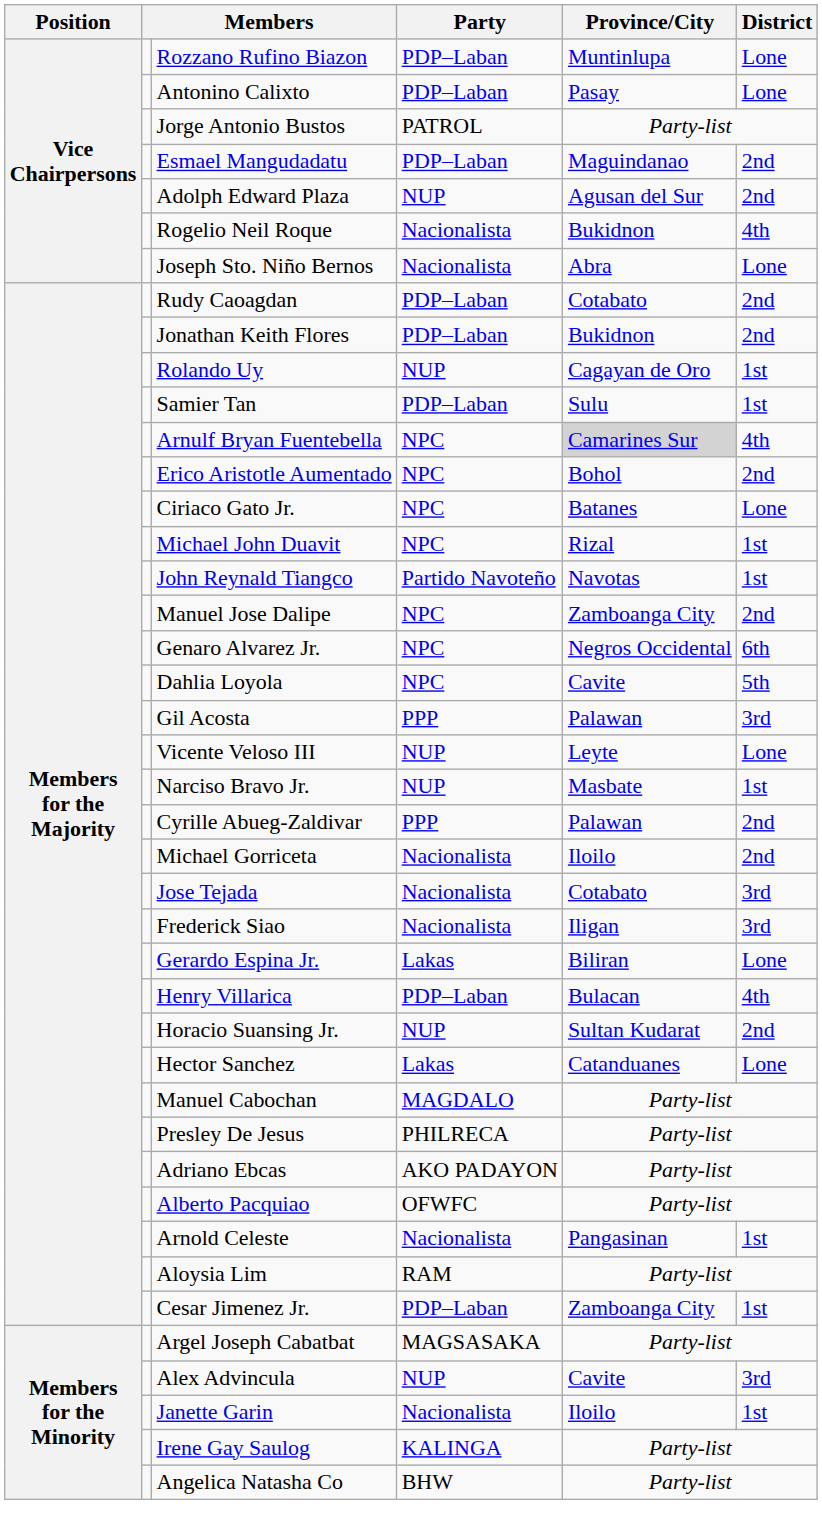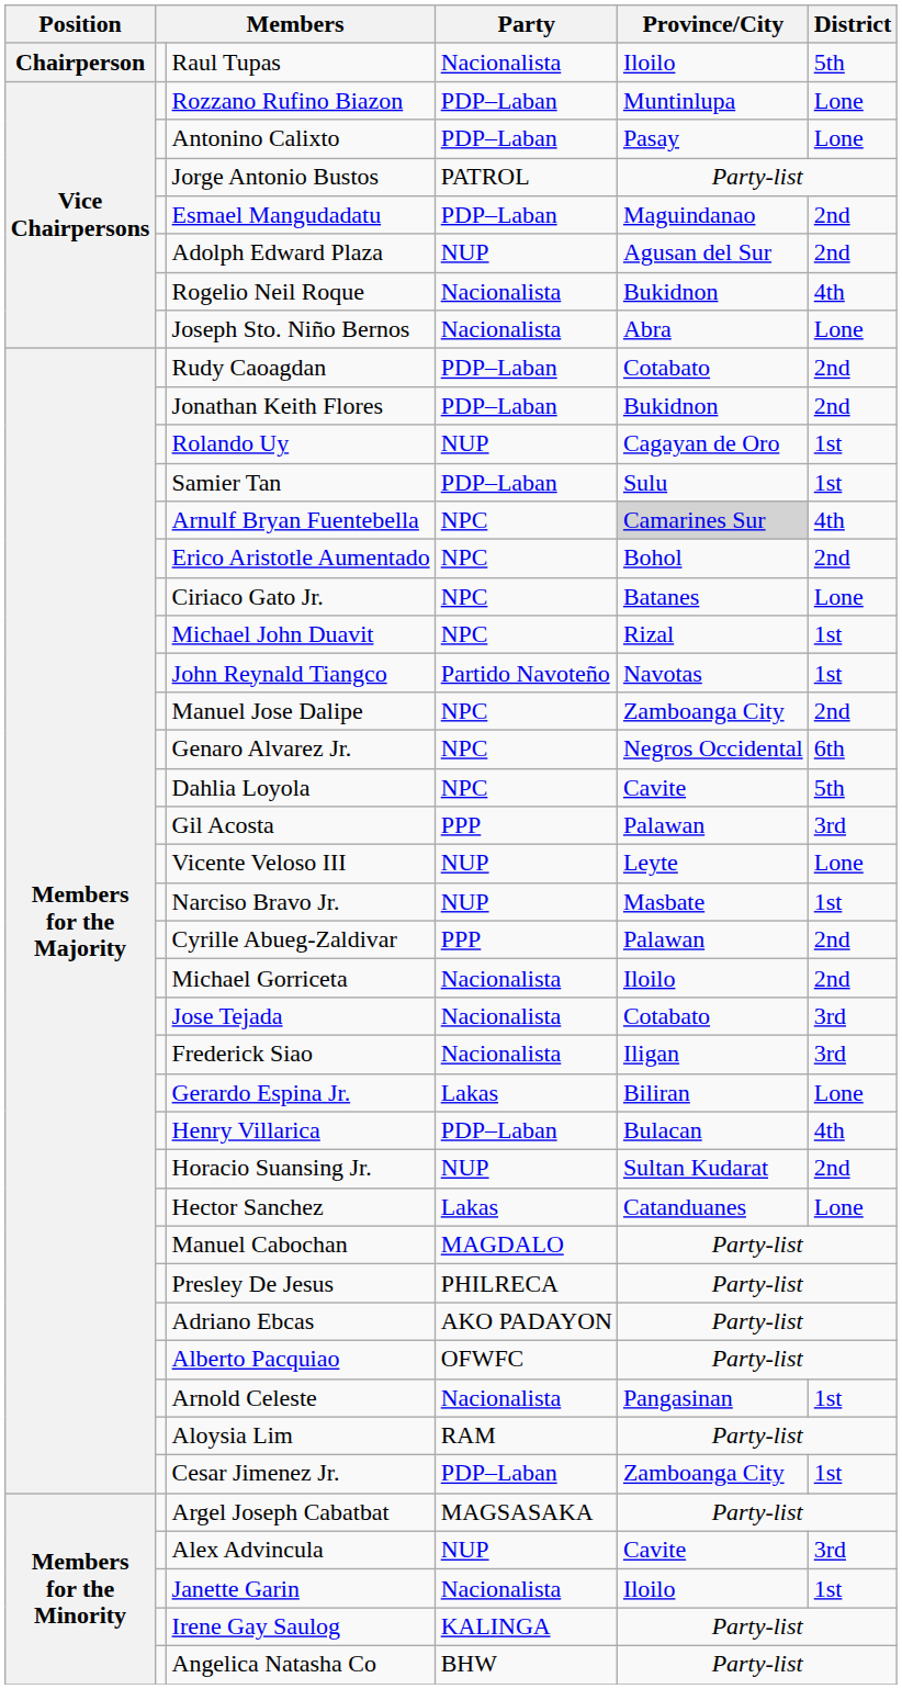+ row: Chairperson | Raul Tupas | Nacionalista | Iloilo | 5th
